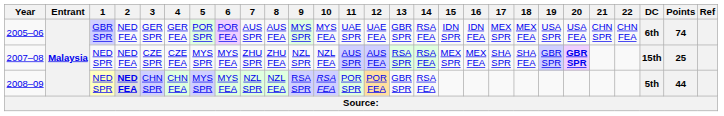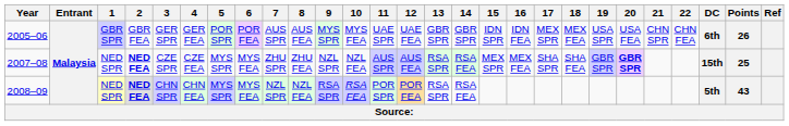2005–06 | 2: NED FEA -> GBR FEA
2005–06 | 14: RSA FEA -> GBR SPR
2005–06 | Points: 74 -> 26
2007–08 | 2: normal -> bold
2008–09 | 13: GBR SPR -> RSA SPR
2008–09 | Points: 44 -> 43
